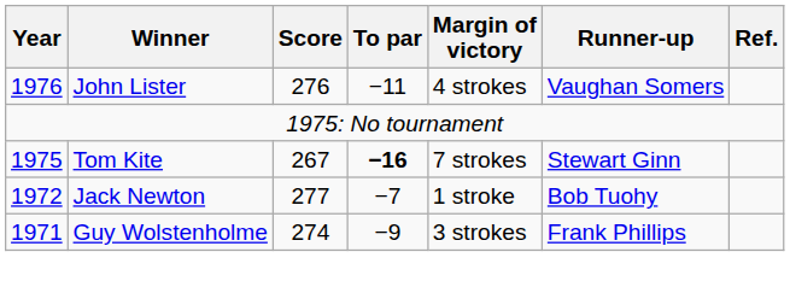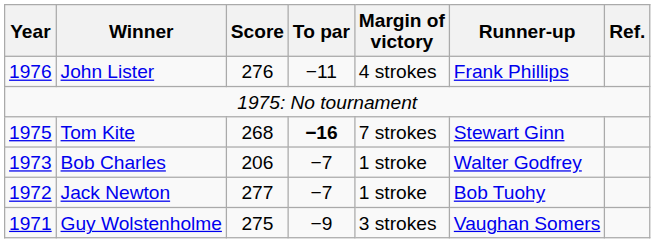John Lister | Runner-up: Vaughan Somers -> Frank Phillips
Tom Kite | Score: 267 -> 268
+ row: 1973 | Bob Charles | 206 | −7 | 1 stroke | Walter Godfrey
Guy Wolstenholme | Score: 274 -> 275
Guy Wolstenholme | Runner-up: Frank Phillips -> Vaughan Somers
